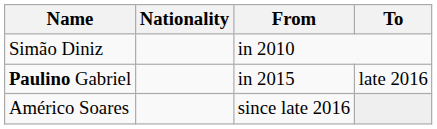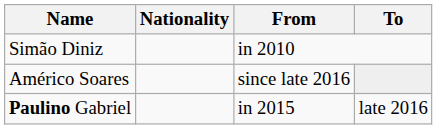rows swapped: Paulino Gabriel <-> Américo Soares
